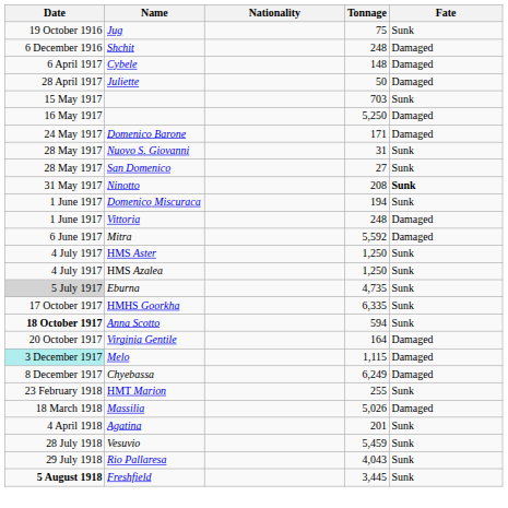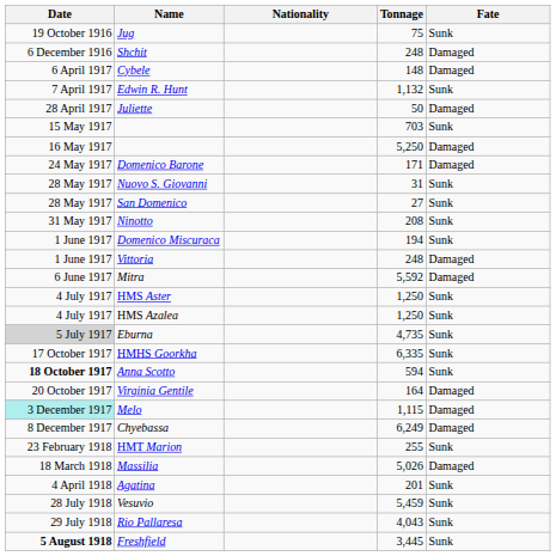+ row: 7 April 1917 | Edwin R. Hunt | 1,132 | Sunk
Ninotto | Fate: bold -> normal
